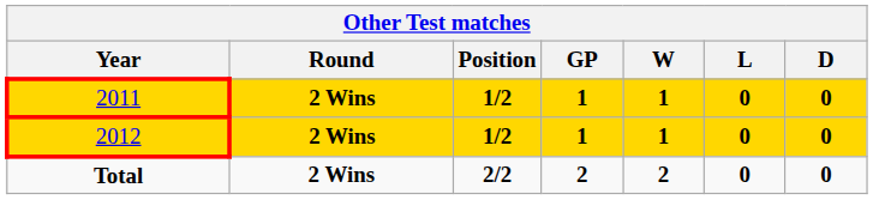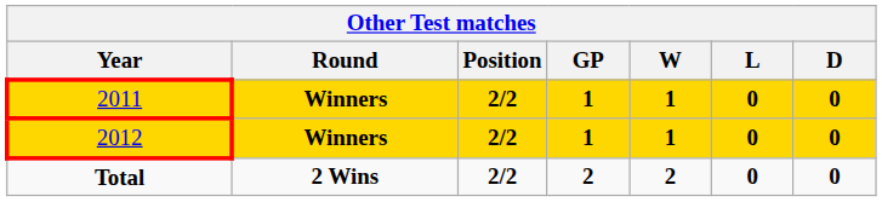2011 | Round: 2 Wins -> Winners
2011 | Position: 1/2 -> 2/2
2012 | Round: 2 Wins -> Winners
2012 | Position: 1/2 -> 2/2
